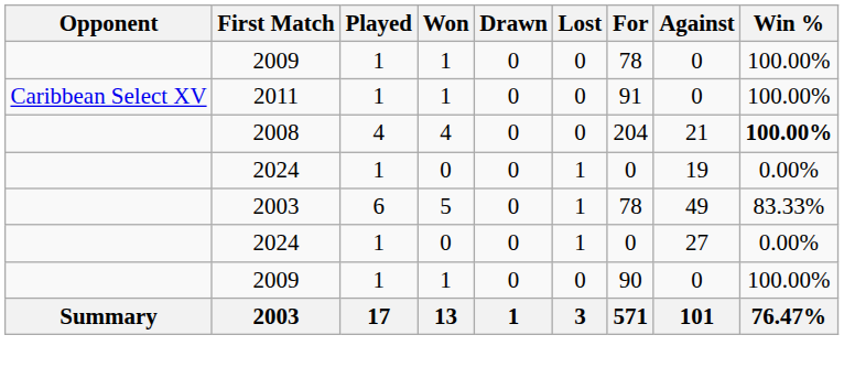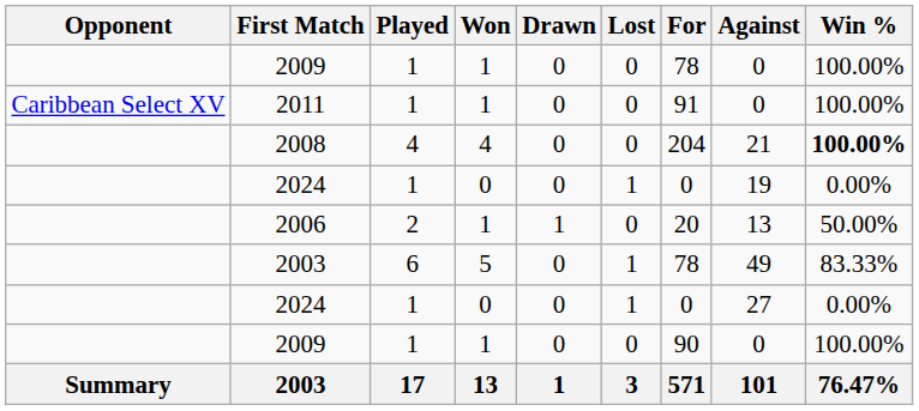+ row: 2006 | 2 | 1 | 1 | 0 | 20 | 13 | 50.00%
